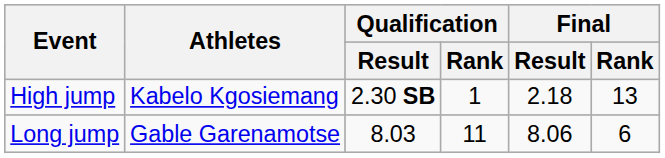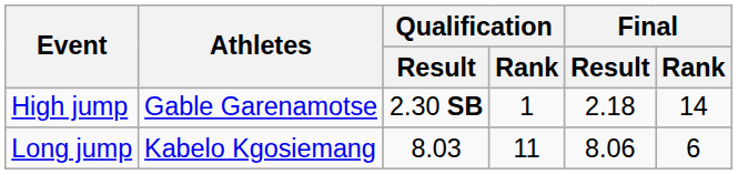High jump | Athletes: Kabelo Kgosiemang -> Gable Garenamotse
High jump | Final / Rank: 13 -> 14
Long jump | Athletes: Gable Garenamotse -> Kabelo Kgosiemang
